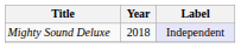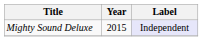Mighty Sound Deluxe | Year: 2018 -> 2015
